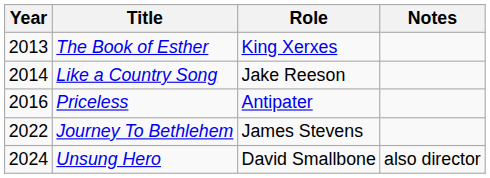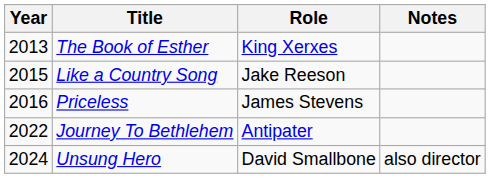Like a Country Song | Year: 2014 -> 2015
Priceless | Role: Antipater -> James Stevens
Journey To Bethlehem | Role: James Stevens -> Antipater
